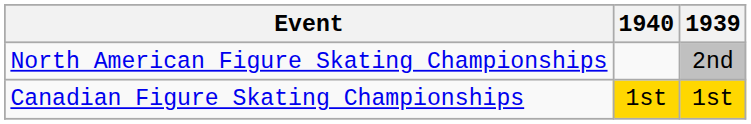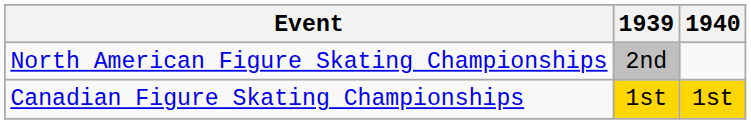columns swapped: 1939 <-> 1940
